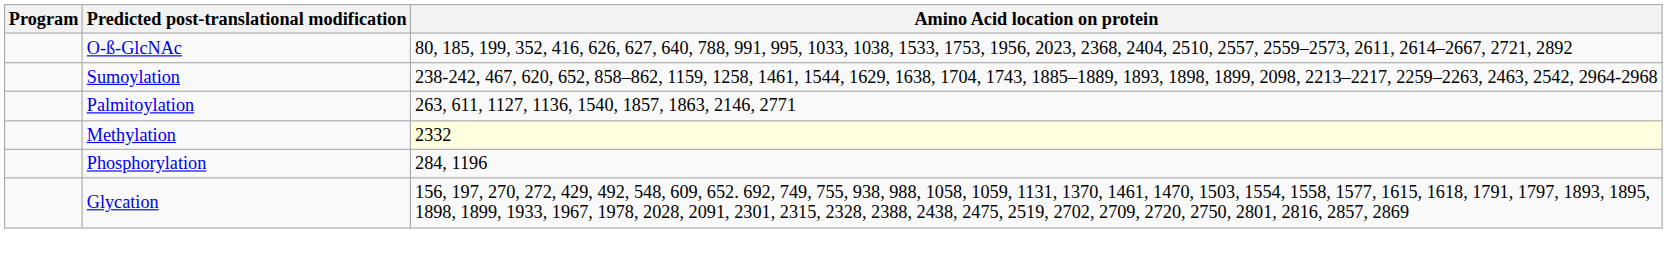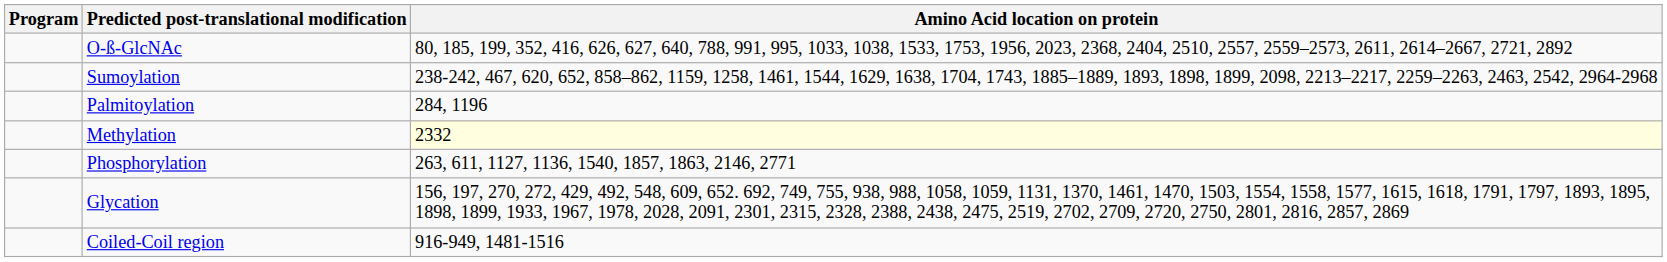Palmitoylation | Amino Acid location on protein: 263, 611, 1127, 1136, 1540, 1857, 1863, 2146, 2771 -> 284, 1196
Phosphorylation | Amino Acid location on protein: 284, 1196 -> 263, 611, 1127, 1136, 1540, 1857, 1863, 2146, 2771
+ row: Coiled-Coil region | 916-949, 1481-1516
